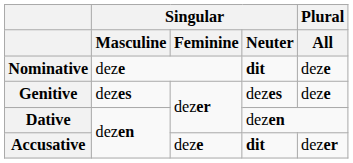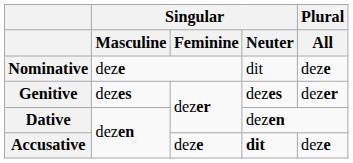Nominative | Singular / Neuter: bold -> normal
Genitive | Plural / All: deze -> dezer
Accusative | Plural / All: dezer -> deze
